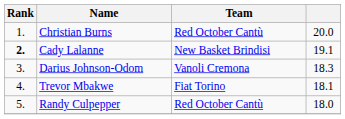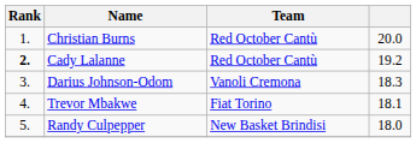Cady Lalanne | Team: New Basket Brindisi -> Red October Cantù
Cady Lalanne | column 4: 19.1 -> 19.2
Randy Culpepper | Team: Red October Cantù -> New Basket Brindisi
